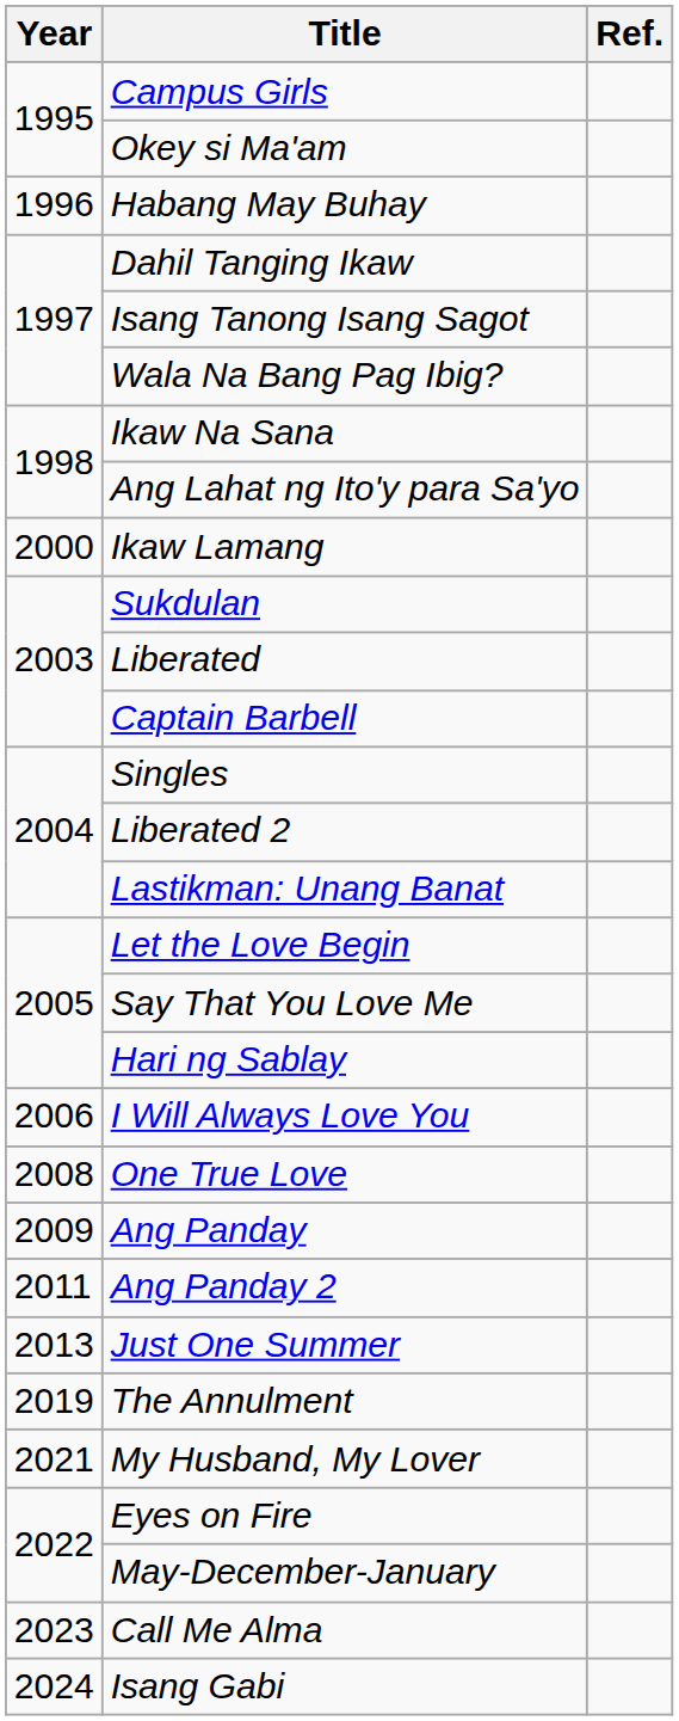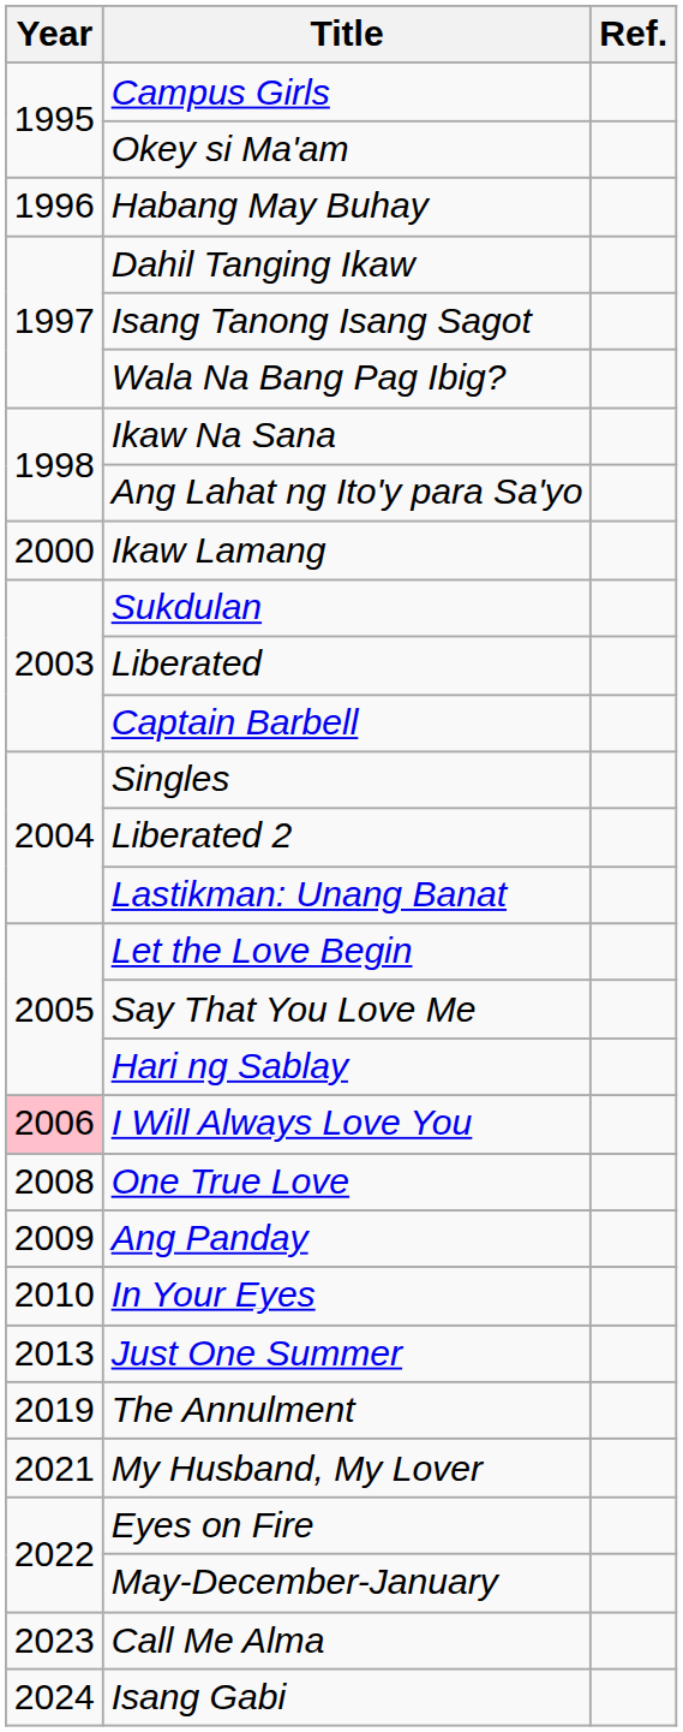I Will Always Love You | Year: no background -> pink background
+ row: 2010 | In Your Eyes
- row: 2011 | Ang Panday 2
